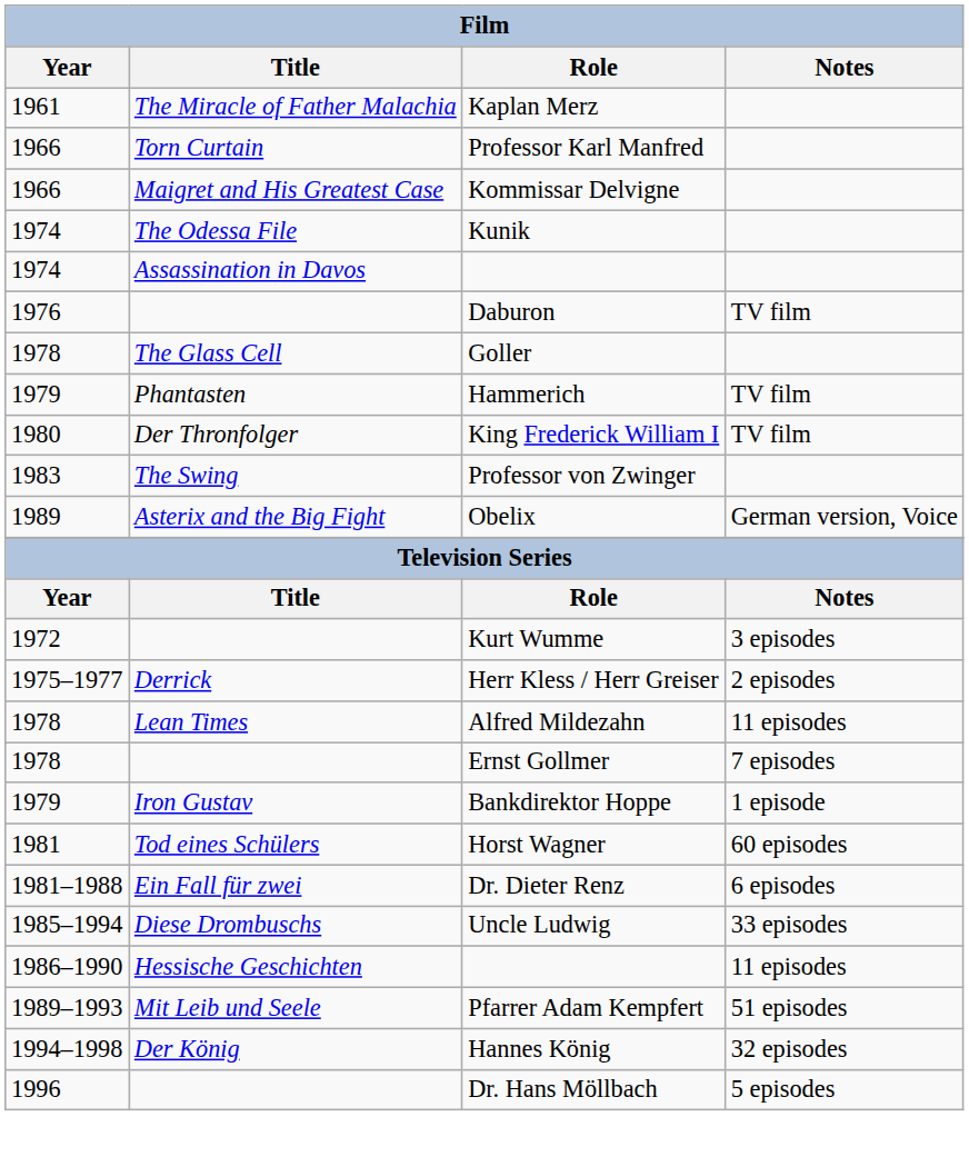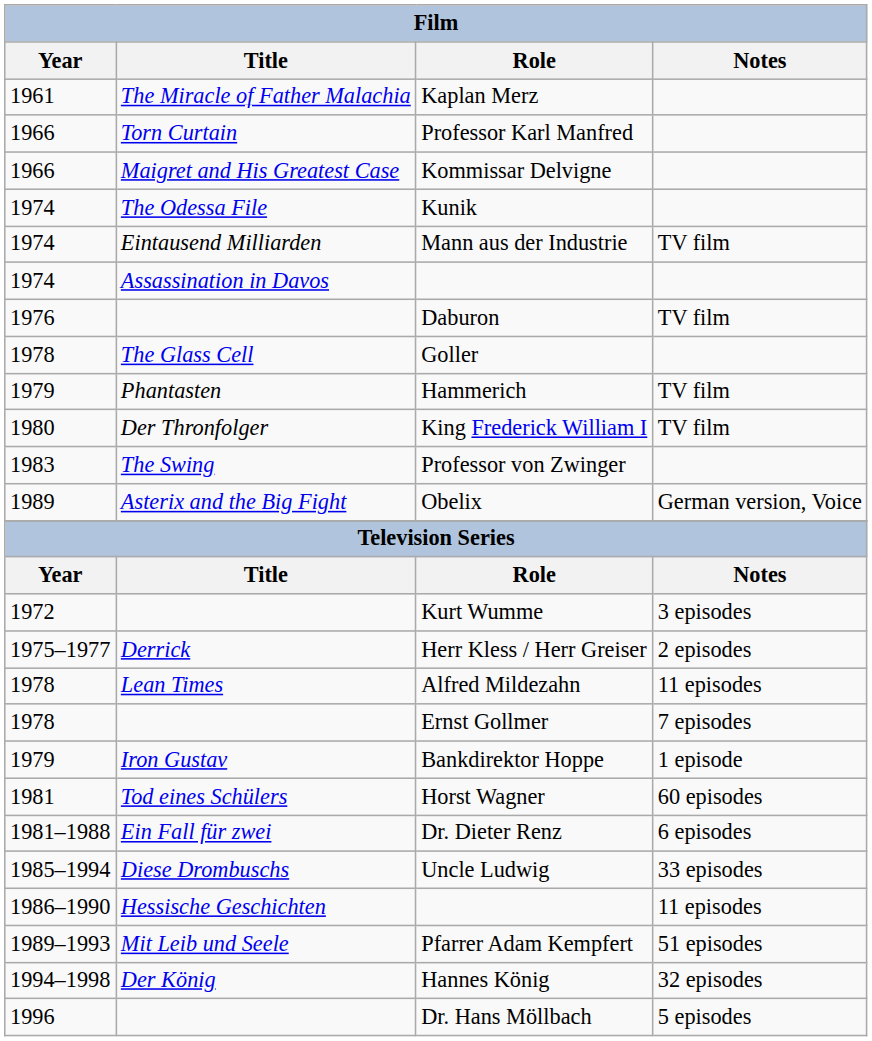+ row: 1974 | Eintausend Milliarden | Mann aus der Industrie | TV film
